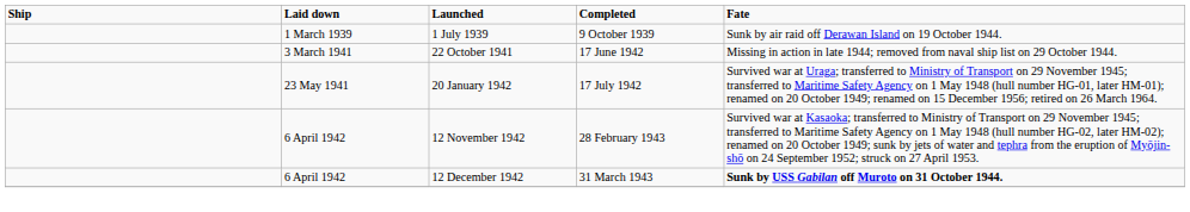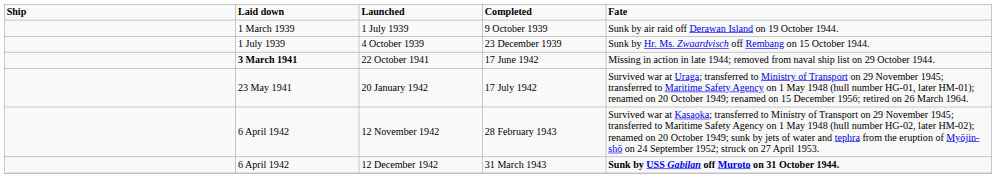+ row: 1 July 1939 | 4 October 1939 | 23 December 1939 | Sunk by Hr. Ms. Zwaardvisch off Rembang on 15 October 1944.
22 October 1941 | Laid down: normal -> bold
